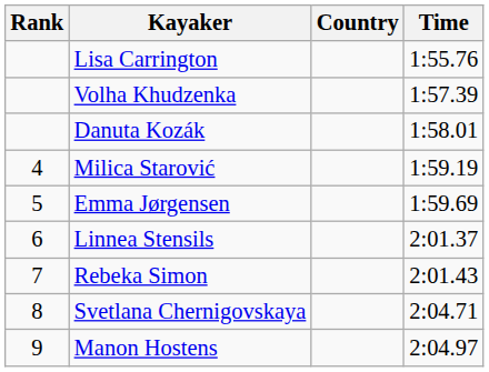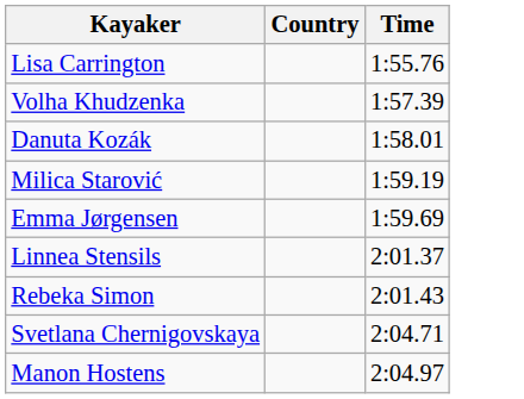- column: Rank | 4 | 5 | 6 | 7 | 8 | 9
